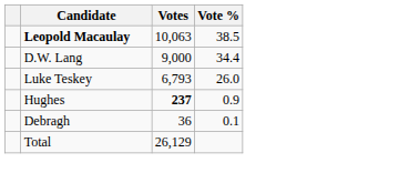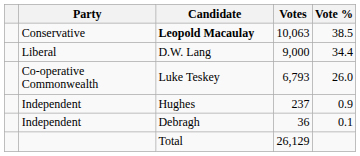+ column: Party | Conservative | Liberal | Co-operative Commonwealth | Independent | Independent
Hughes | Votes: bold -> normal
